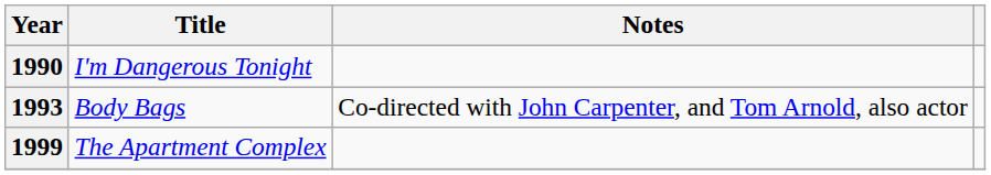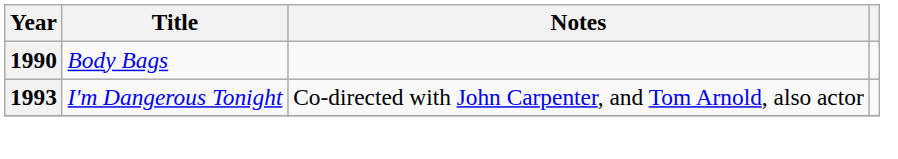1990 | Title: I'm Dangerous Tonight -> Body Bags
1993 | Title: Body Bags -> I'm Dangerous Tonight
- row: 1999 | The Apartment Complex
